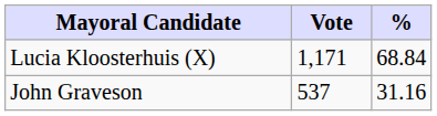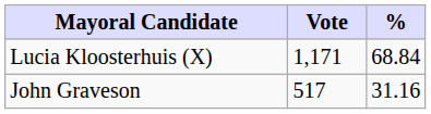John Graveson | Vote: 537 -> 517
